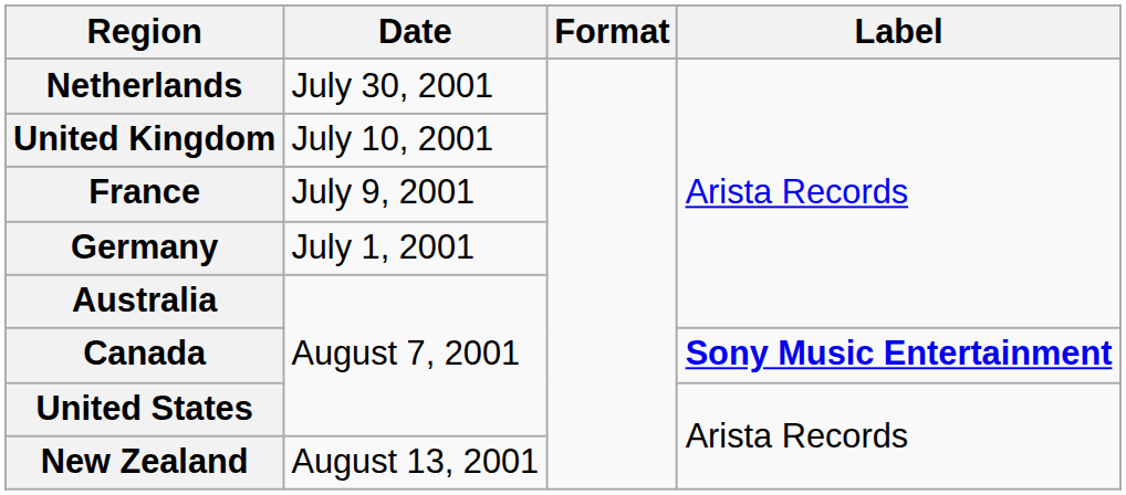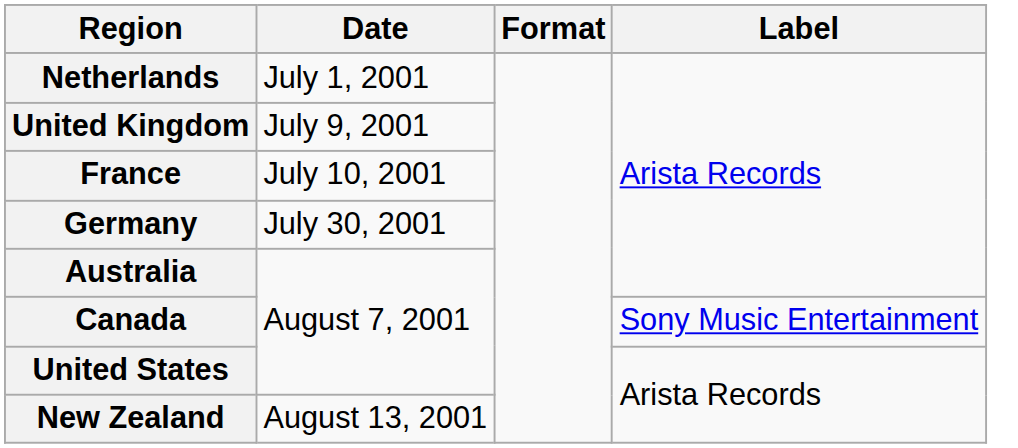Netherlands | Date: July 30, 2001 -> July 1, 2001
United Kingdom | Date: July 10, 2001 -> July 9, 2001
France | Date: July 9, 2001 -> July 10, 2001
Germany | Date: July 1, 2001 -> July 30, 2001
Canada | Label: bold -> normal
